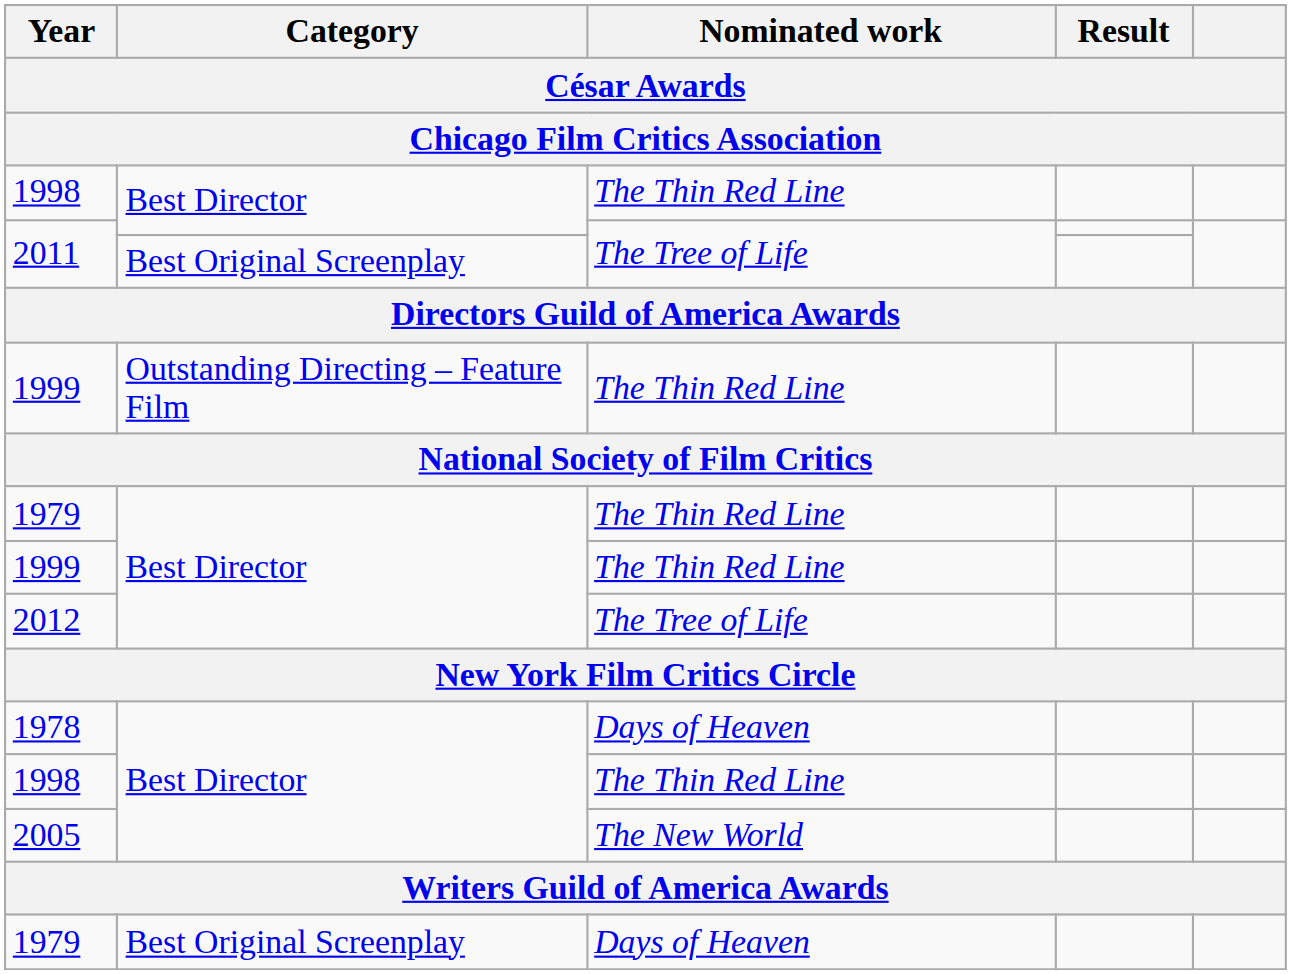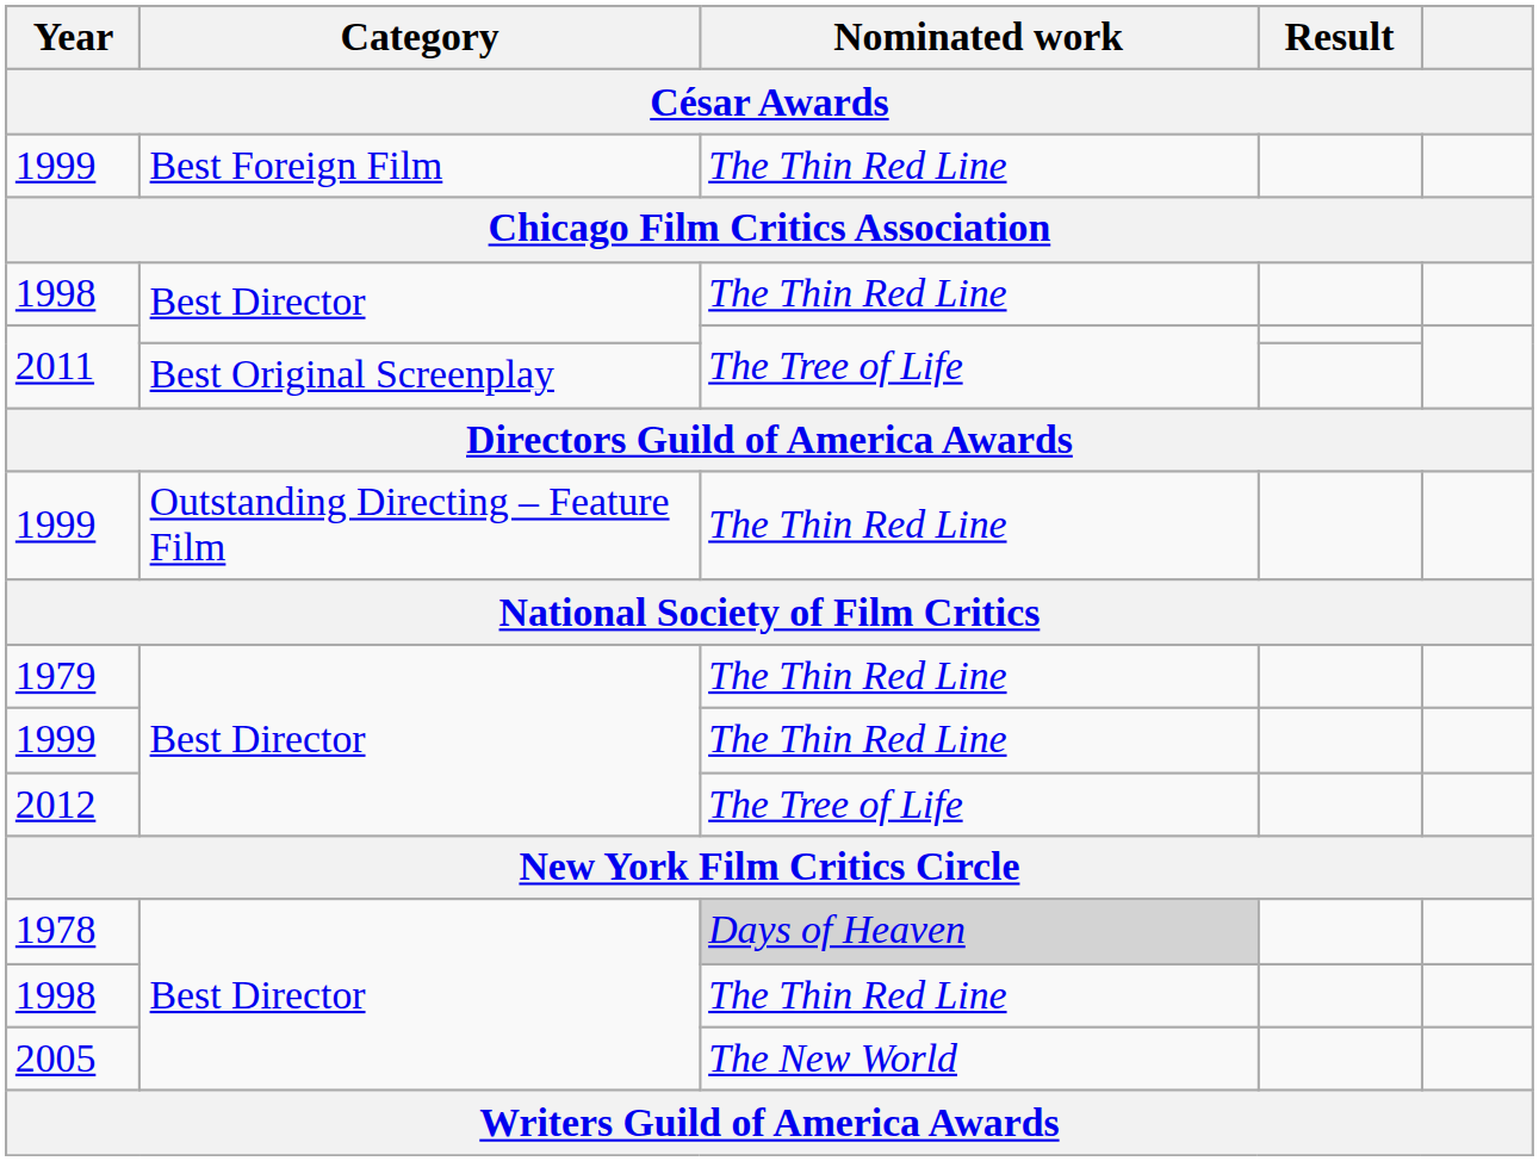+ row: 1999 | Best Foreign Film | The Thin Red Line
1978 | Nominated work: no background -> lightgrey background
- row: 1979 | Best Original Screenplay | Days of Heaven
